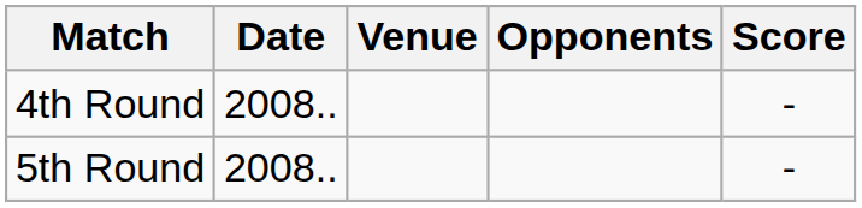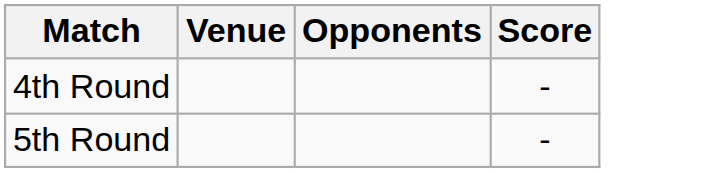- column: Date | 2008.. | 2008..
